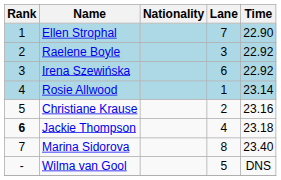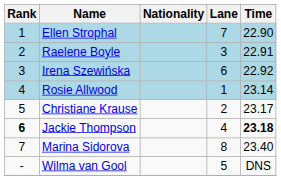Raelene Boyle | Time: 22.92 -> 22.91
Christiane Krause | Time: 23.16 -> 23.17
Jackie Thompson | Time: normal -> bold
